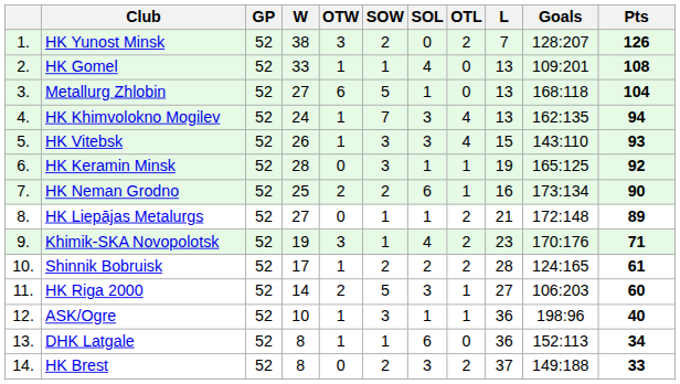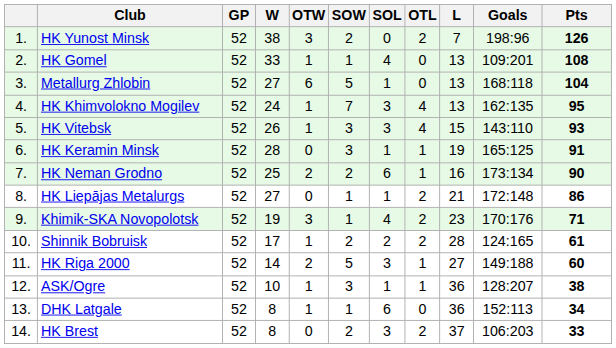HK Yunost Minsk | Goals: 128:207 -> 198:96
HK Khimvolokno Mogilev | Pts: 94 -> 95
HK Keramin Minsk | Pts: 92 -> 91
HK Liepājas Metalurgs | Pts: 89 -> 86
HK Riga 2000 | Goals: 106:203 -> 149:188
ASK/Ogre | Goals: 198:96 -> 128:207
ASK/Ogre | Pts: 40 -> 38
HK Brest | Goals: 149:188 -> 106:203
